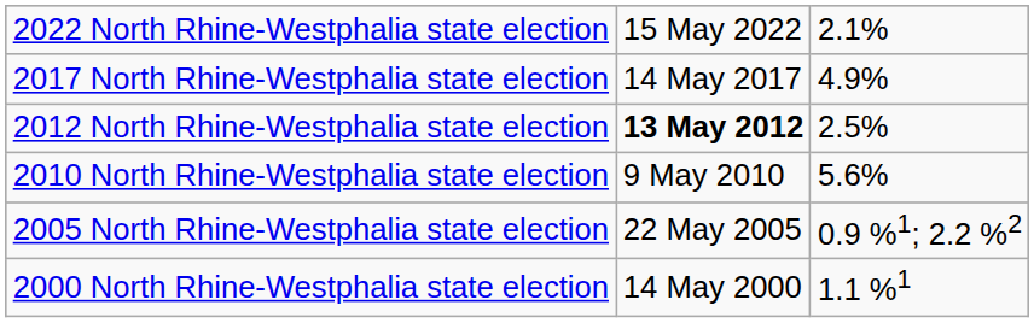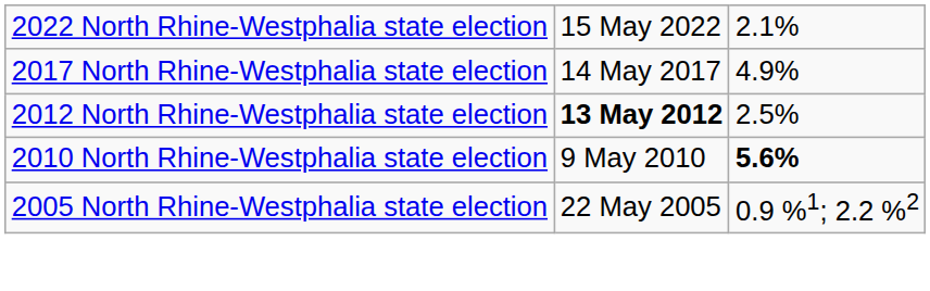2010 North Rhine-Westphalia state election | column 3: normal -> bold
- row: 2000 North Rhine-Westphalia state election | 14 May 2000 | 1.1 %1
